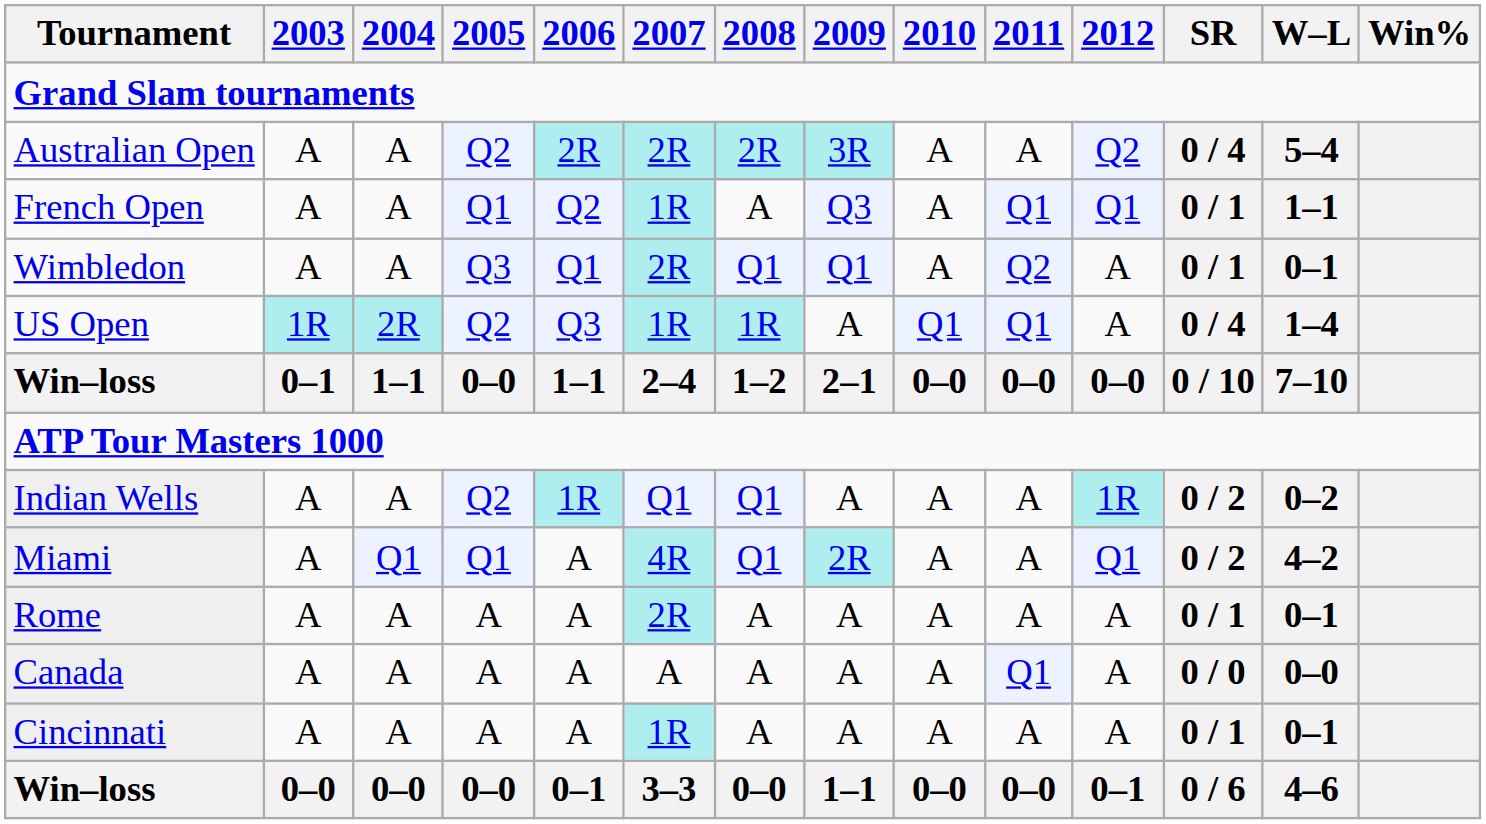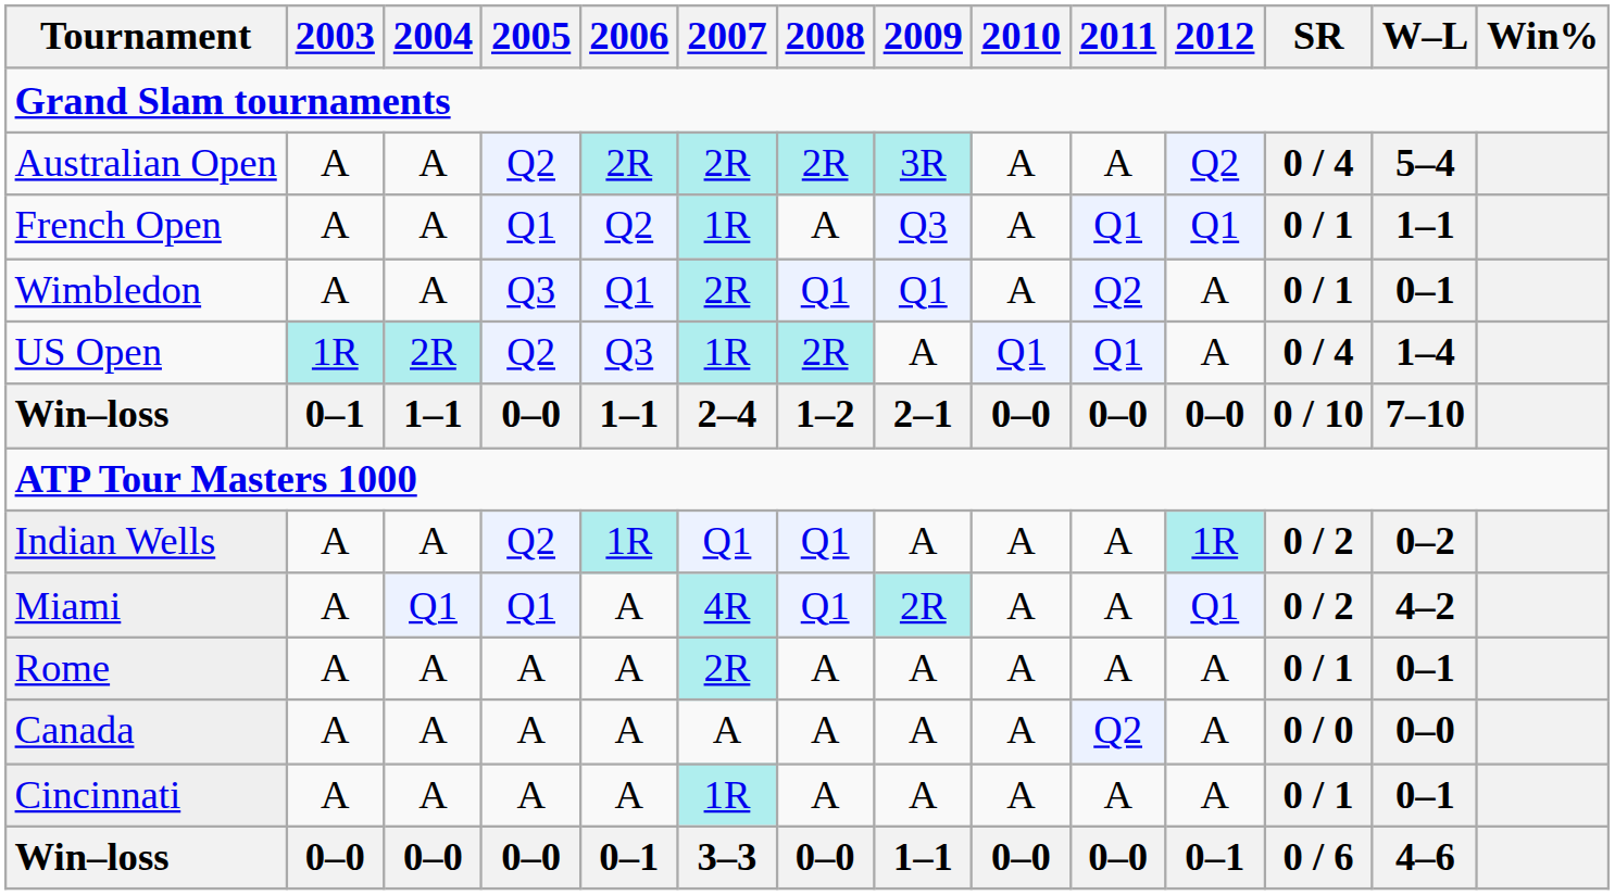US Open | 2008: 1R -> 2R
Canada | 2011: Q1 -> Q2
